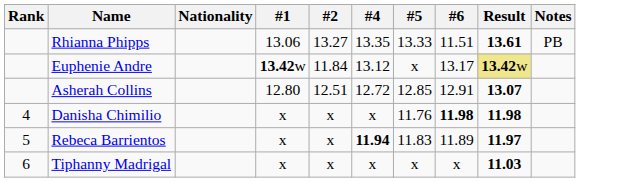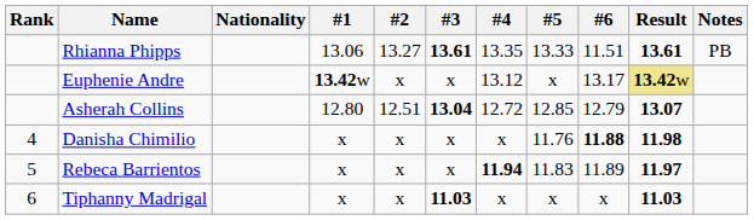+ column: #3 | 13.61 | x | 13.04 | x | x | 11.03
Euphenie Andre | #2: 11.84 -> x
Asherah Collins | #6: 12.91 -> 12.79
Danisha Chimilio | #6: 11.98 -> 11.88
